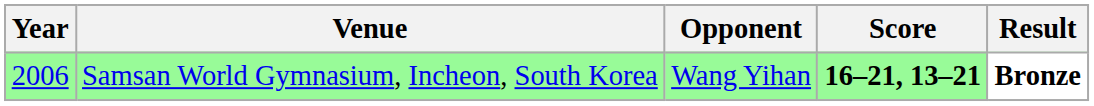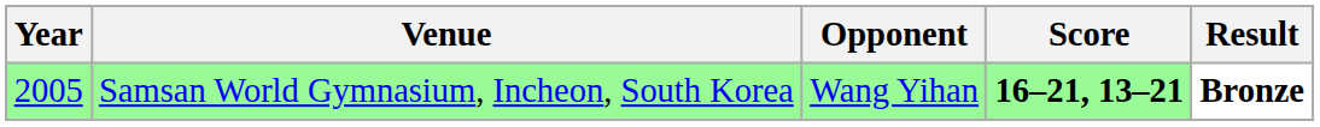Samsan World Gymnasium, Incheon, South Korea | Year: 2006 -> 2005
